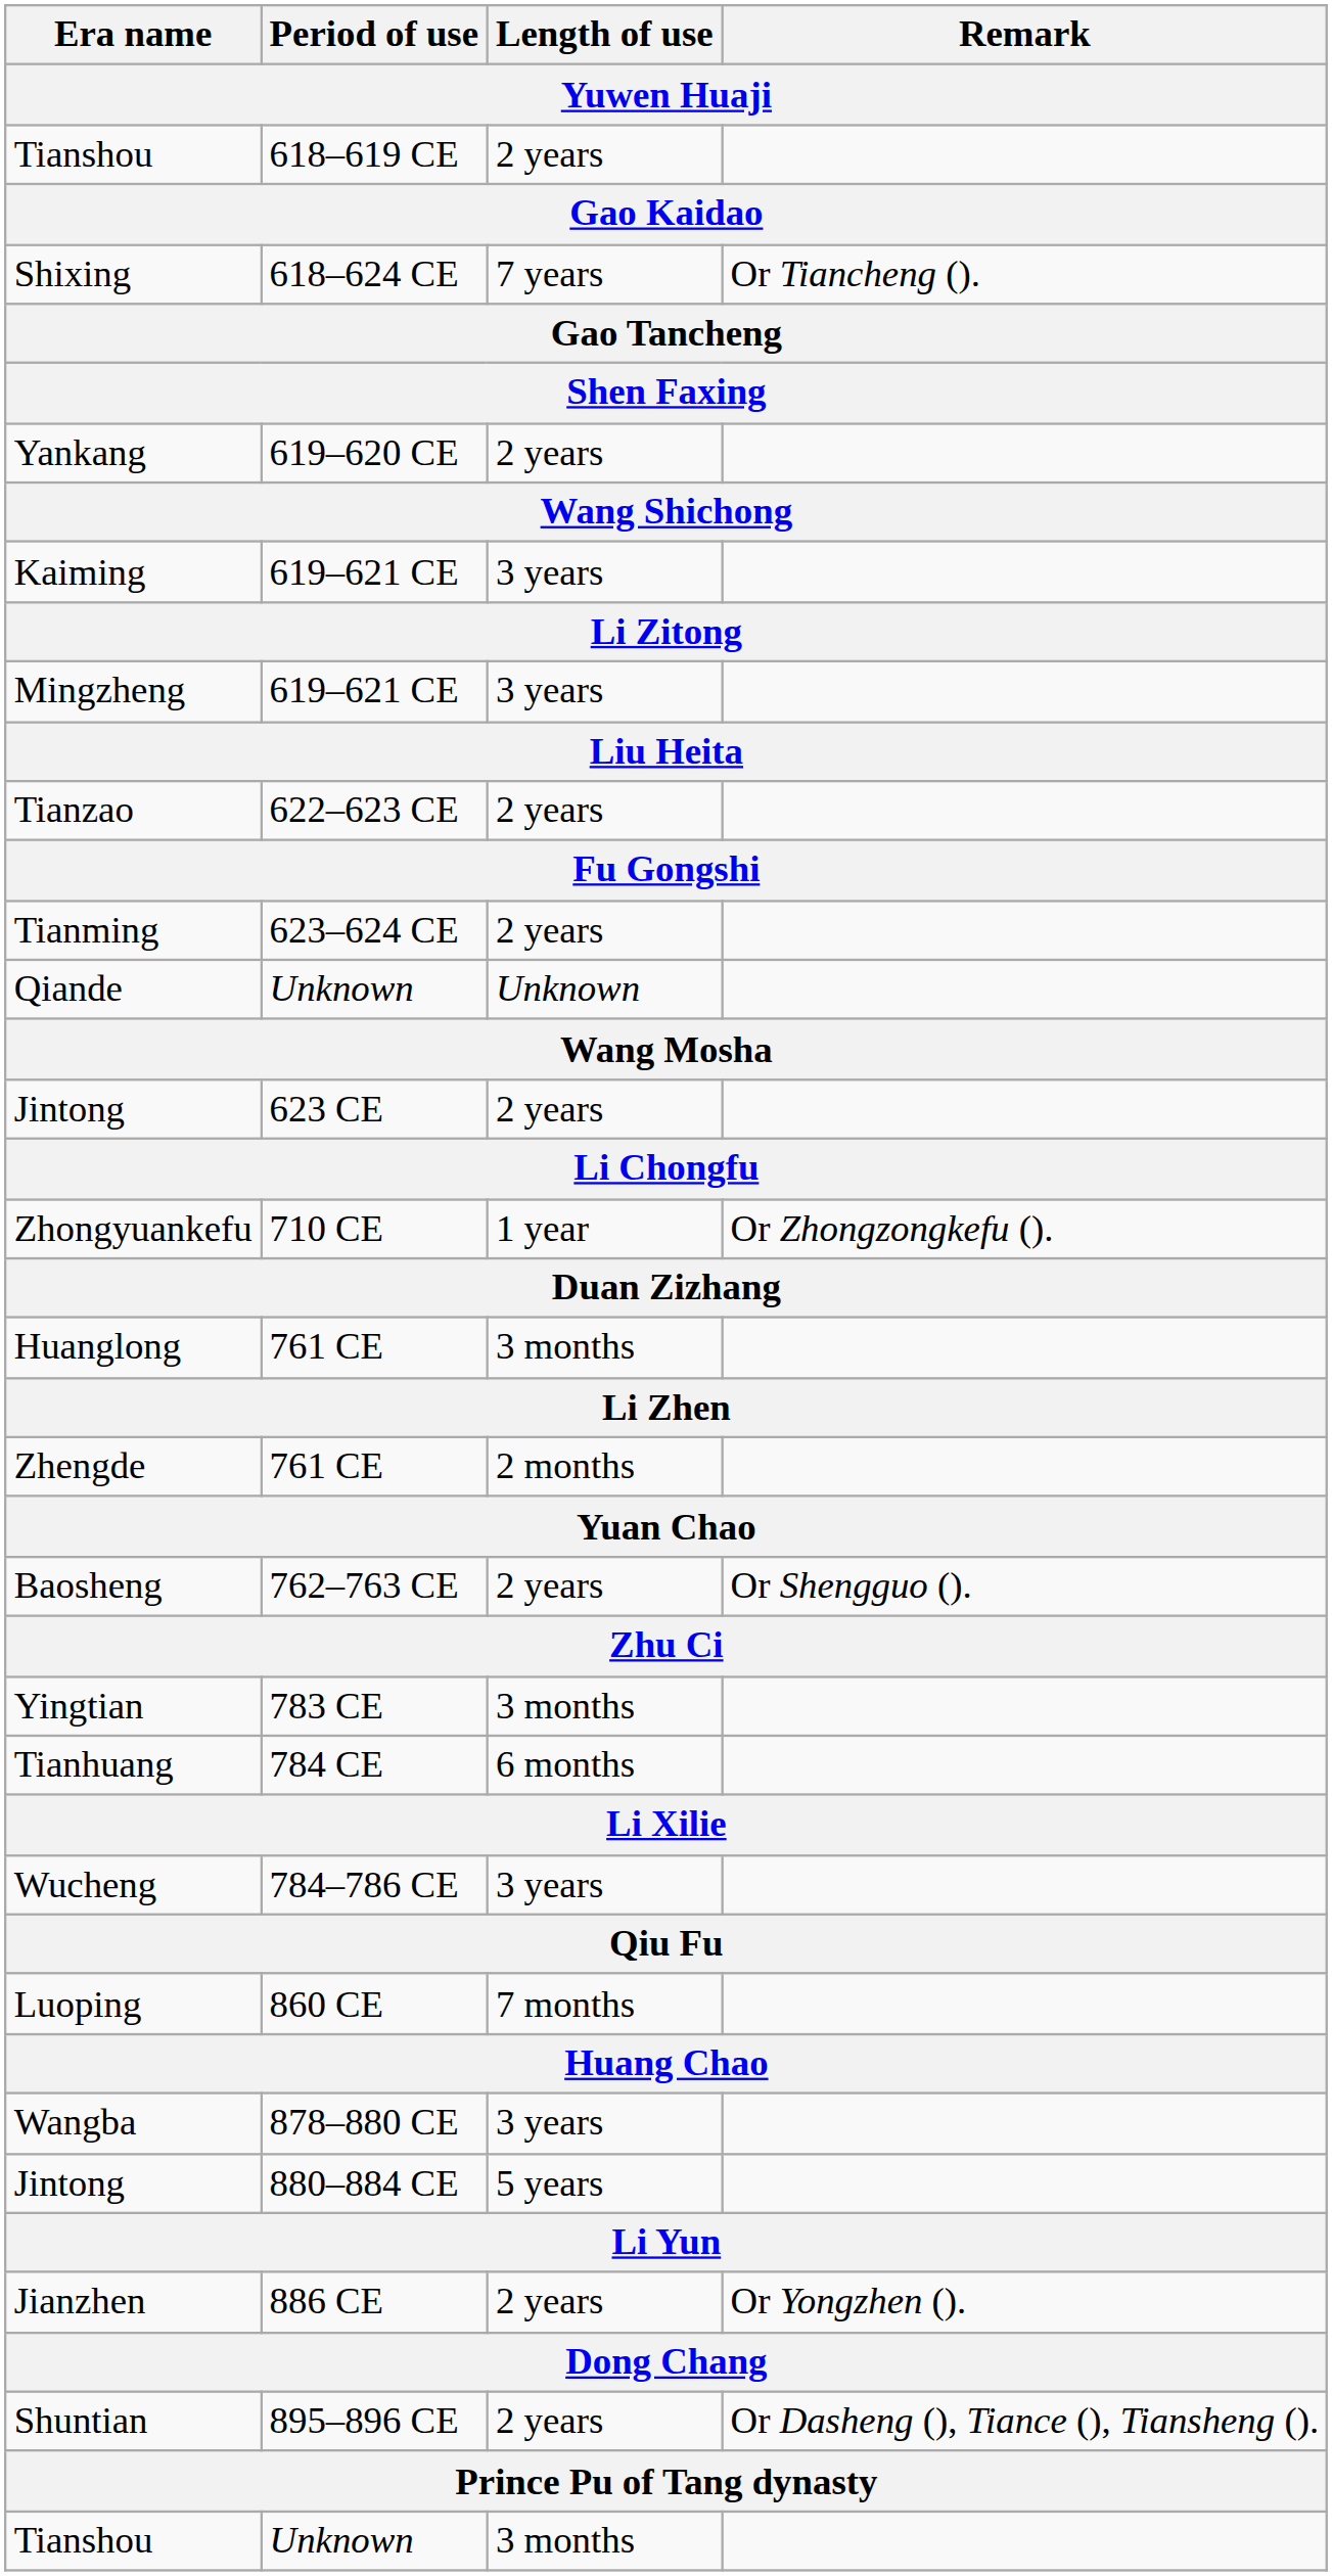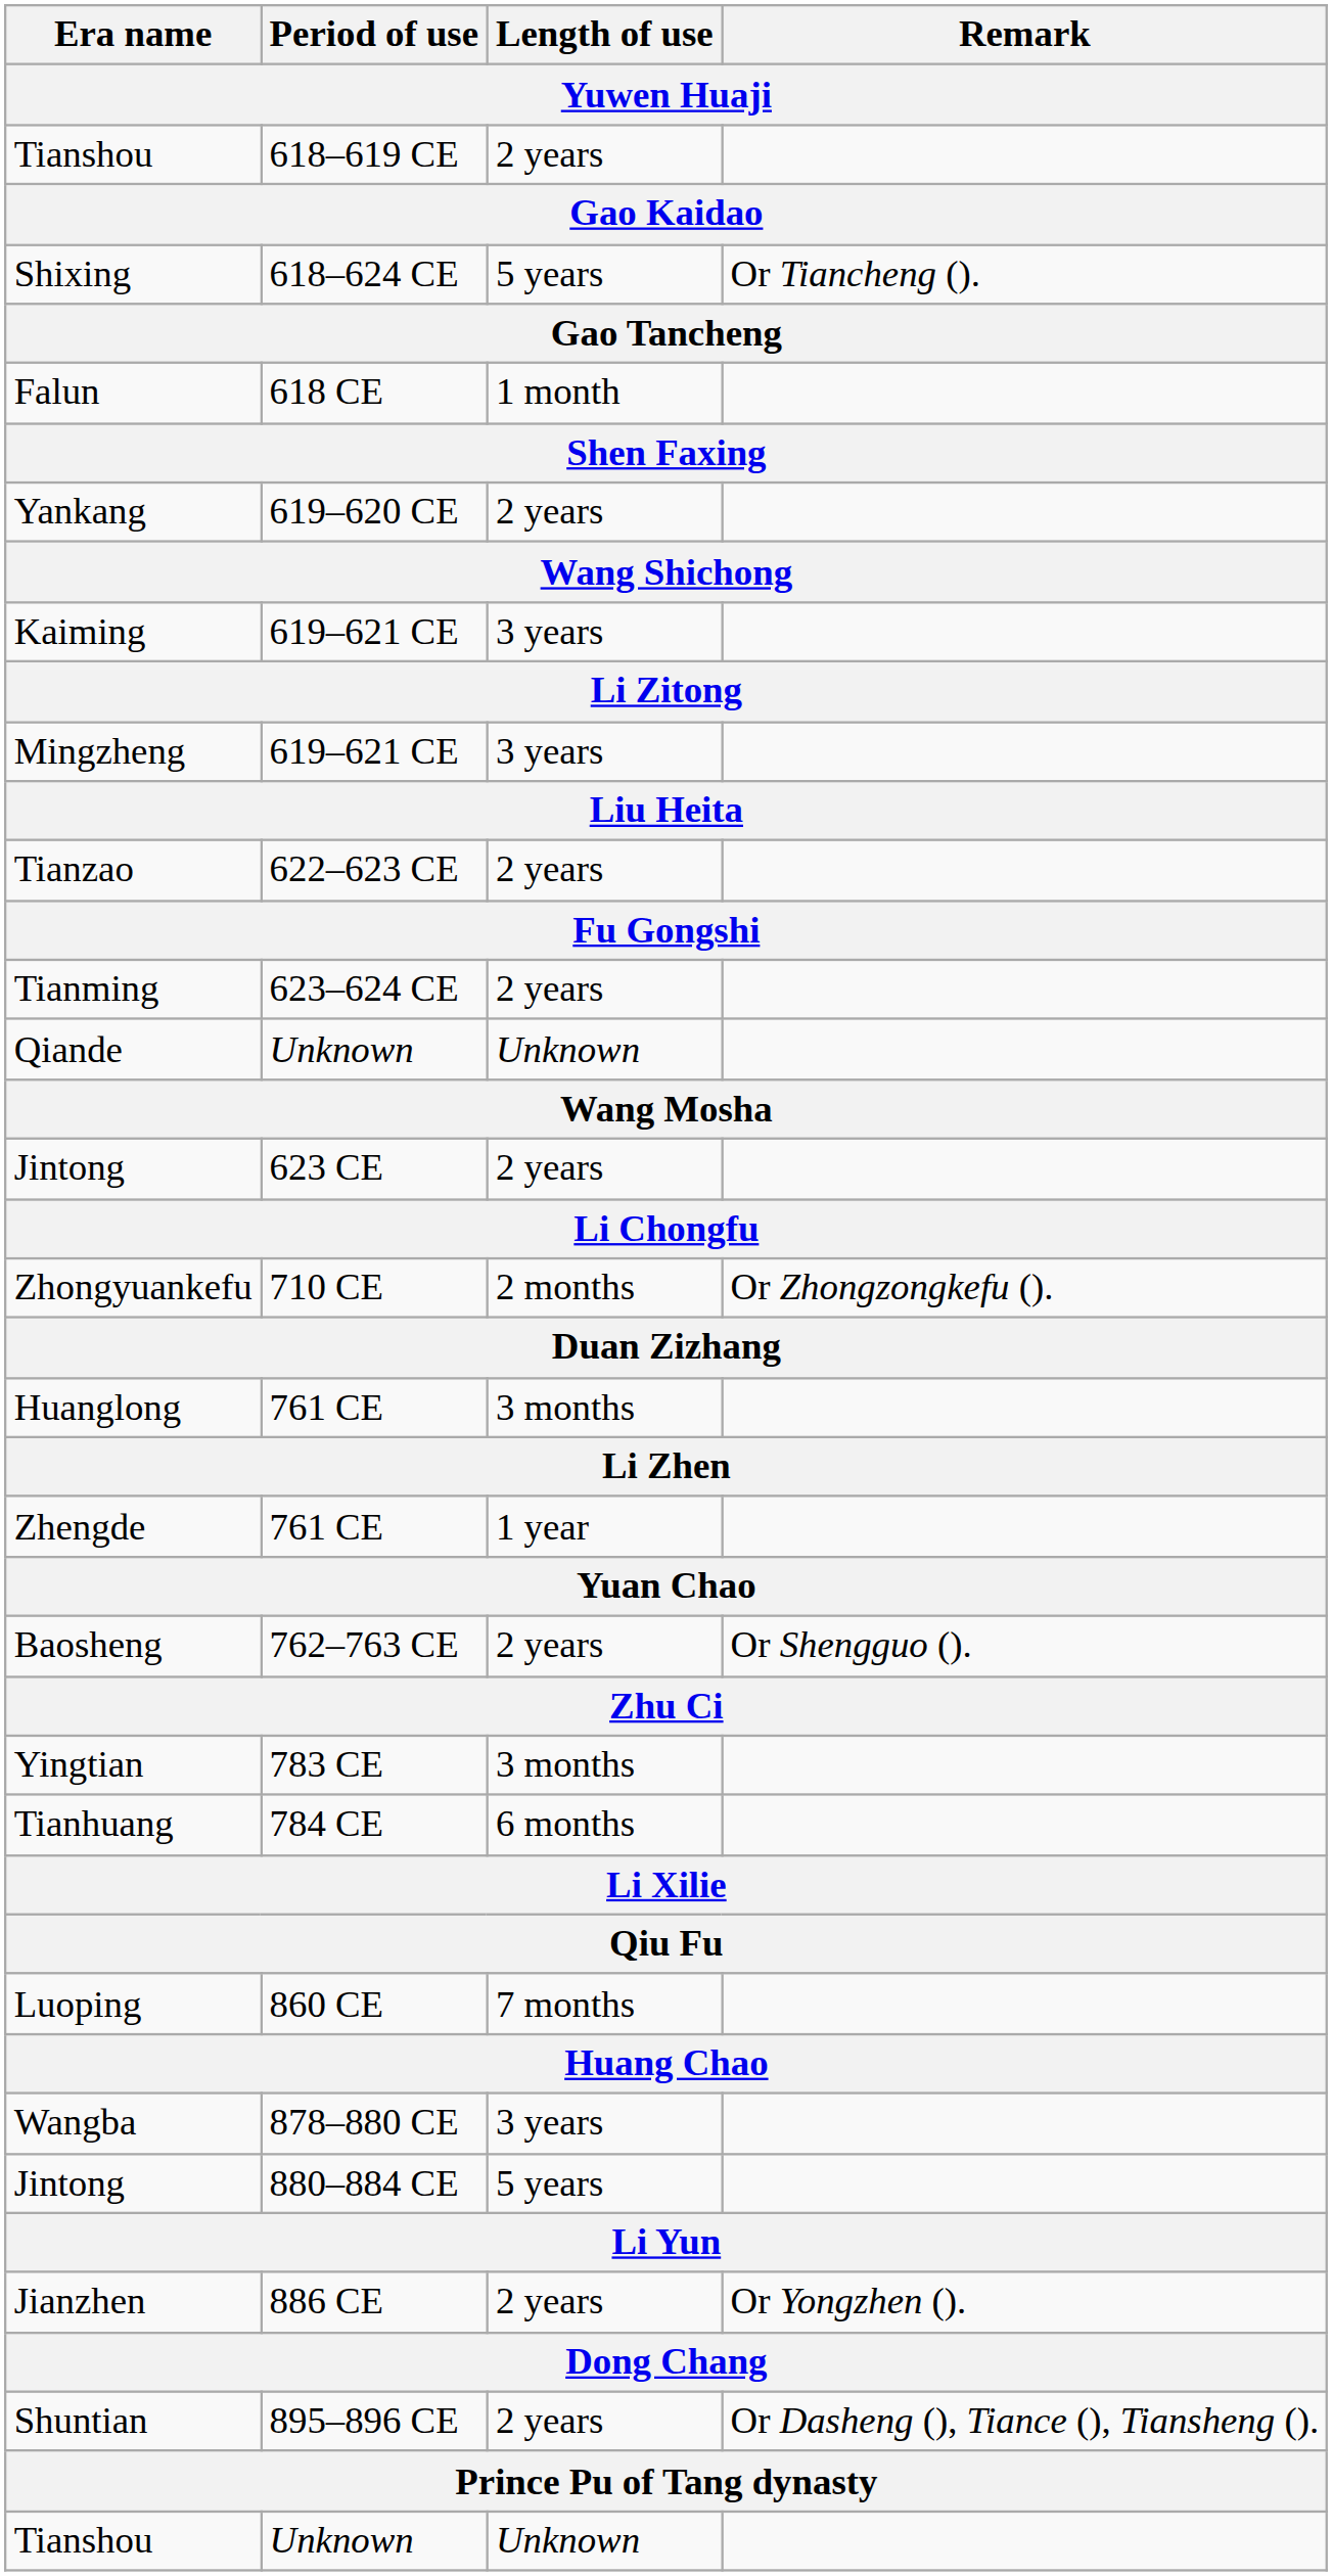Shixing | Length of use: 7 years -> 5 years
+ row: Falun | 618 CE | 1 month
Zhongyuankefu | Length of use: 1 year -> 2 months
Zhengde | Length of use: 2 months -> 1 year
- row: Wucheng | 784–786 CE | 3 years
Tianshou / Unknown | Length of use: 3 months -> Unknown
